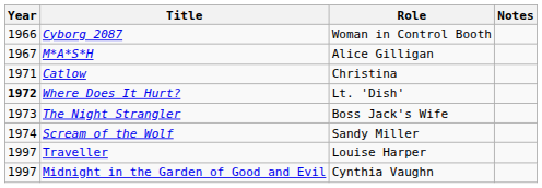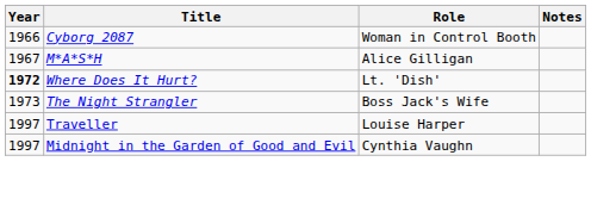- row: 1971 | Catlow | Christina
- row: 1974 | Scream of the Wolf | Sandy Miller
